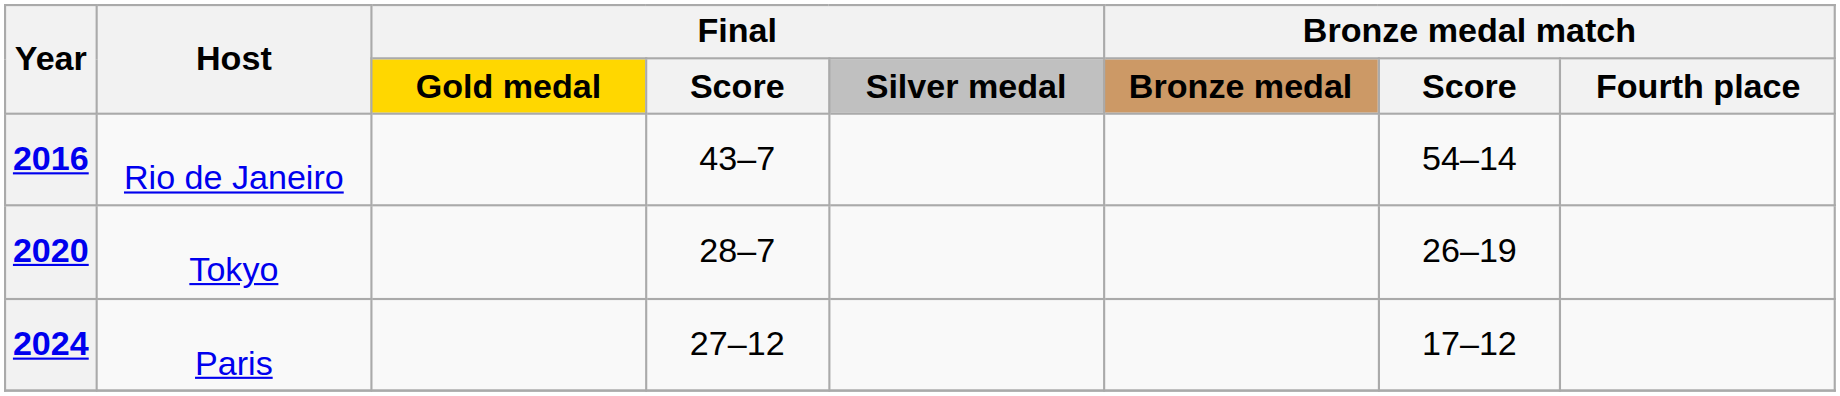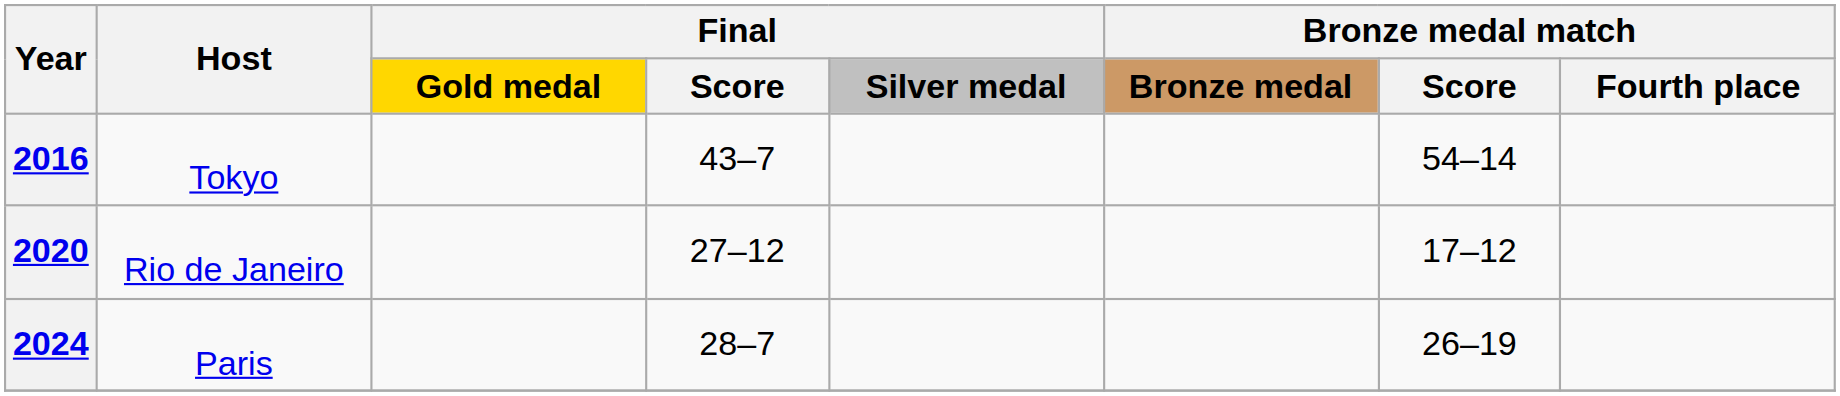2016 | Host: Rio de Janeiro -> Tokyo
2020 | Host: Tokyo -> Rio de Janeiro
2020 | Final / Score: 28–7 -> 27–12
2020 | Bronze medal match / Score: 26–19 -> 17–12
2024 | Final / Score: 27–12 -> 28–7
2024 | Bronze medal match / Score: 17–12 -> 26–19
